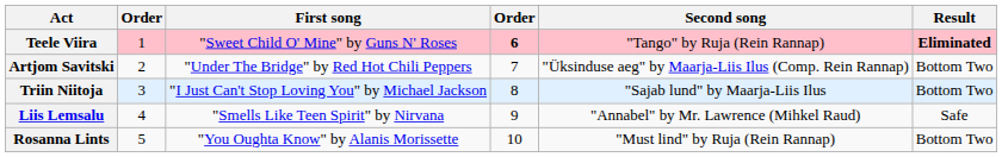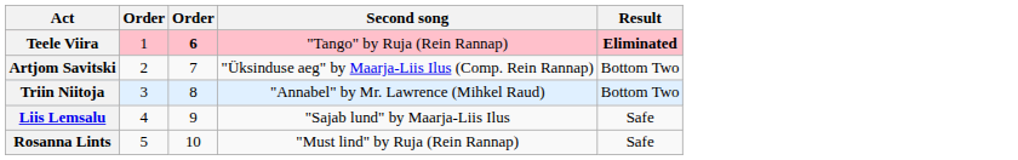- column: First song | "Sweet Child O' Mine" by Guns N' Roses | "Under The Bridge" by Red Hot Chili Peppers | "I Just Can't Stop Loving You" by Michael Jackson | "Smells Like Teen Spirit" by Nirvana | "You Oughta Know" by Alanis Morissette
Triin Niitoja | Second song: "Sajab lund" by Maarja-Liis Ilus -> "Annabel" by Mr. Lawrence (Mihkel Raud)
Liis Lemsalu | Second song: "Annabel" by Mr. Lawrence (Mihkel Raud) -> "Sajab lund" by Maarja-Liis Ilus
Rosanna Lints | Result: Bottom Two -> Safe
